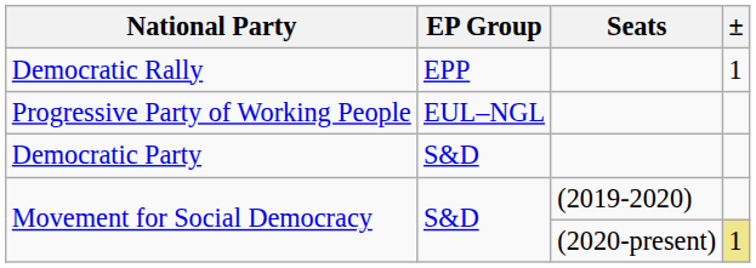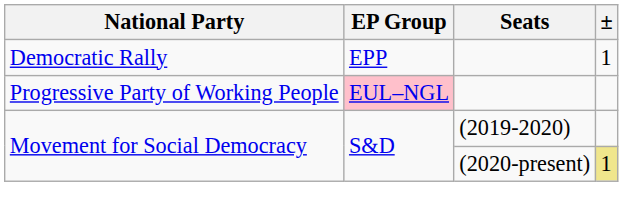Progressive Party of Working People | EP Group: no background -> pink background
- row: Democratic Party | S&D
